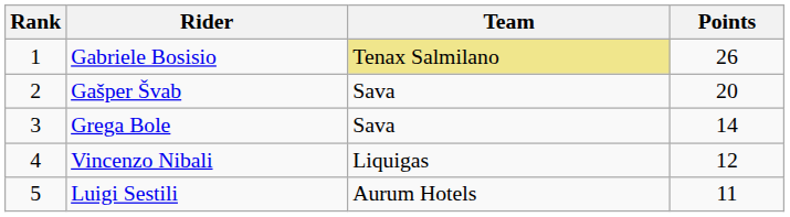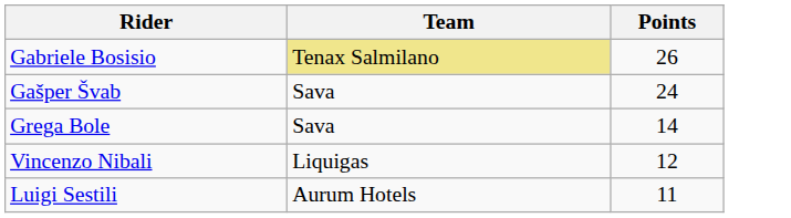- column: Rank | 1 | 2 | 3 | 4 | 5
Gašper Švab | Points: 20 -> 24
